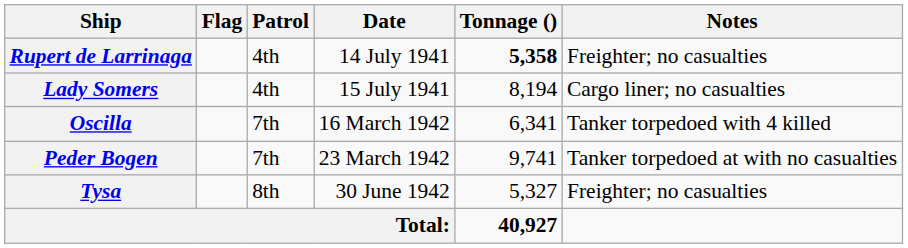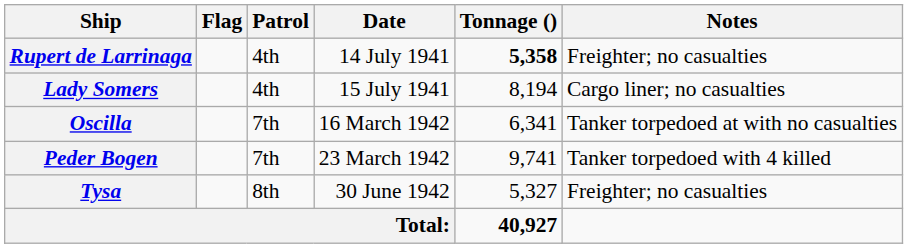Oscilla | Notes: Tanker torpedoed with 4 killed -> Tanker torpedoed at with no casualties
Peder Bogen | Notes: Tanker torpedoed at with no casualties -> Tanker torpedoed with 4 killed
